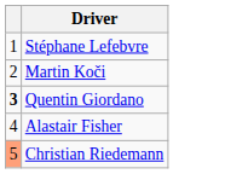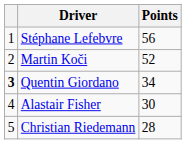+ column: Points | 56 | 52 | 34 | 30 | 28
Christian Riedemann | column 1: lightsalmon background -> no background
